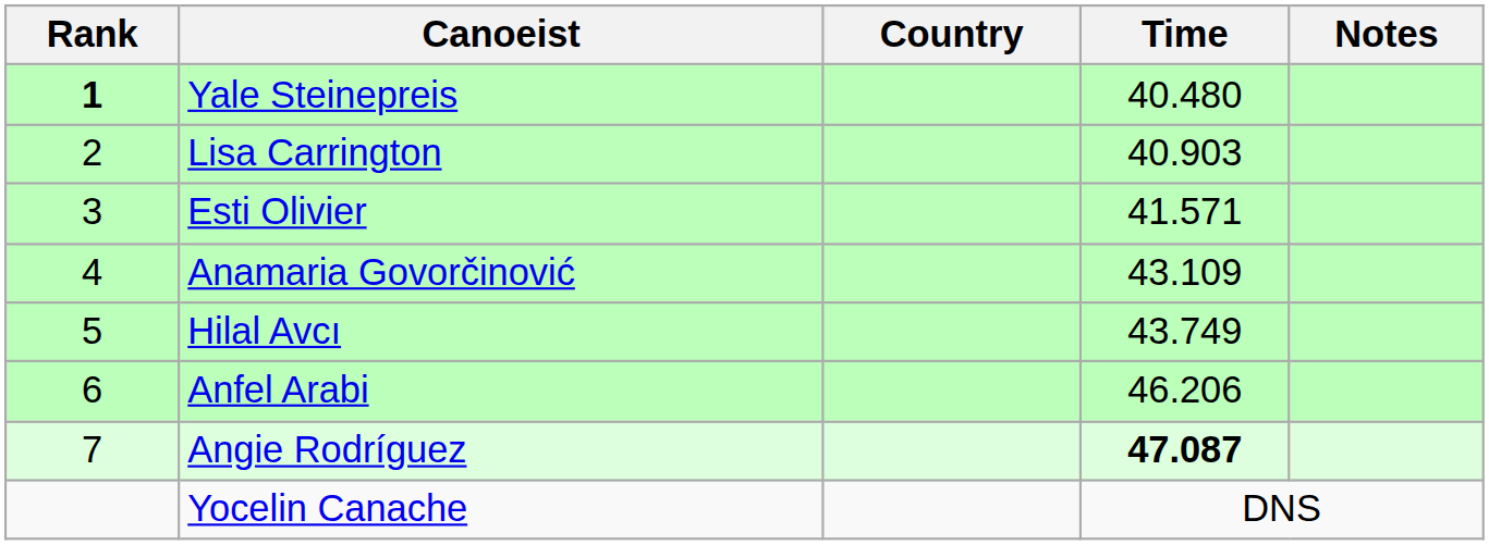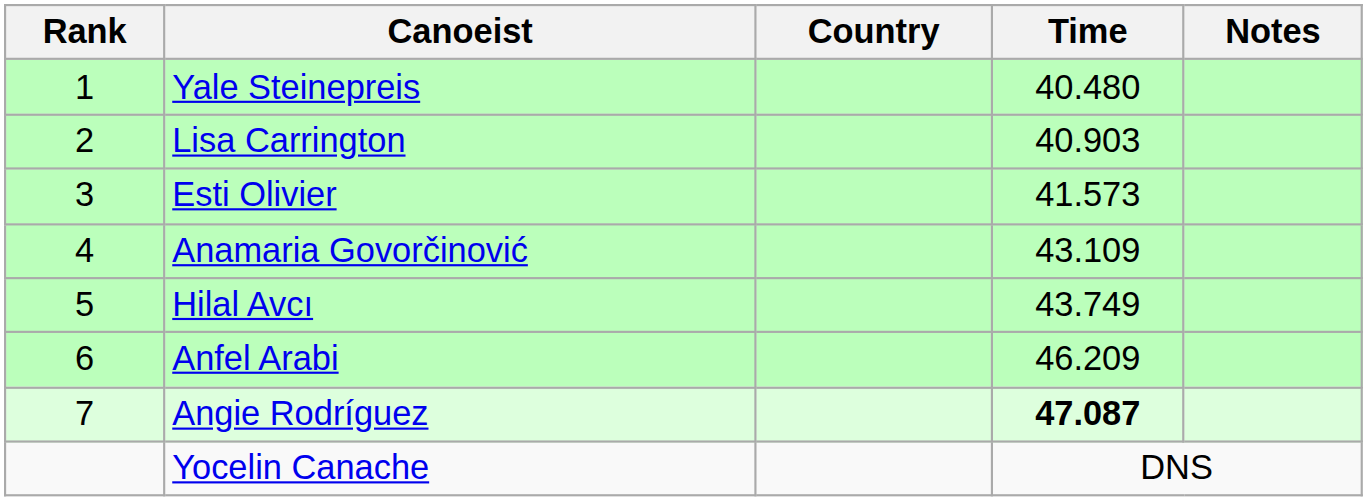Yale Steinepreis | Rank: bold -> normal
Esti Olivier | Time: 41.571 -> 41.573
Anfel Arabi | Time: 46.206 -> 46.209
